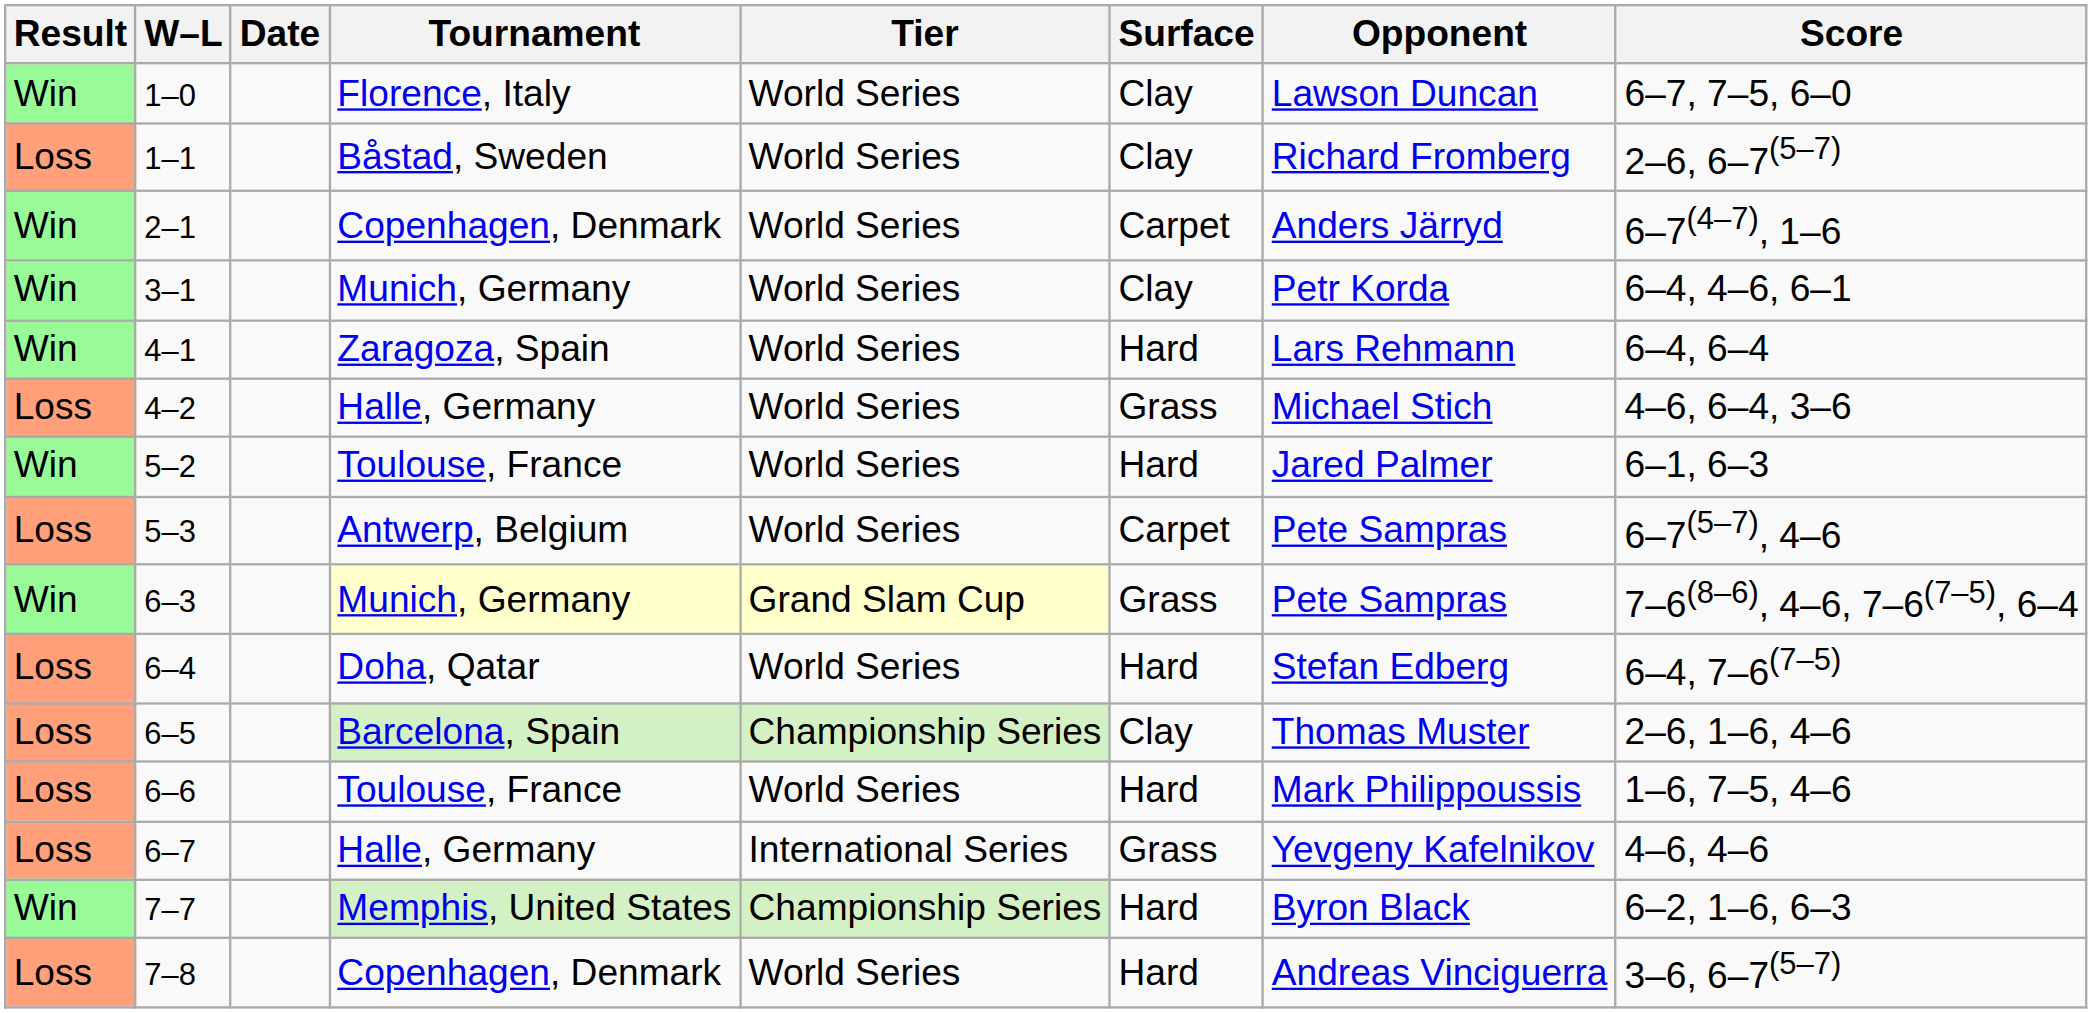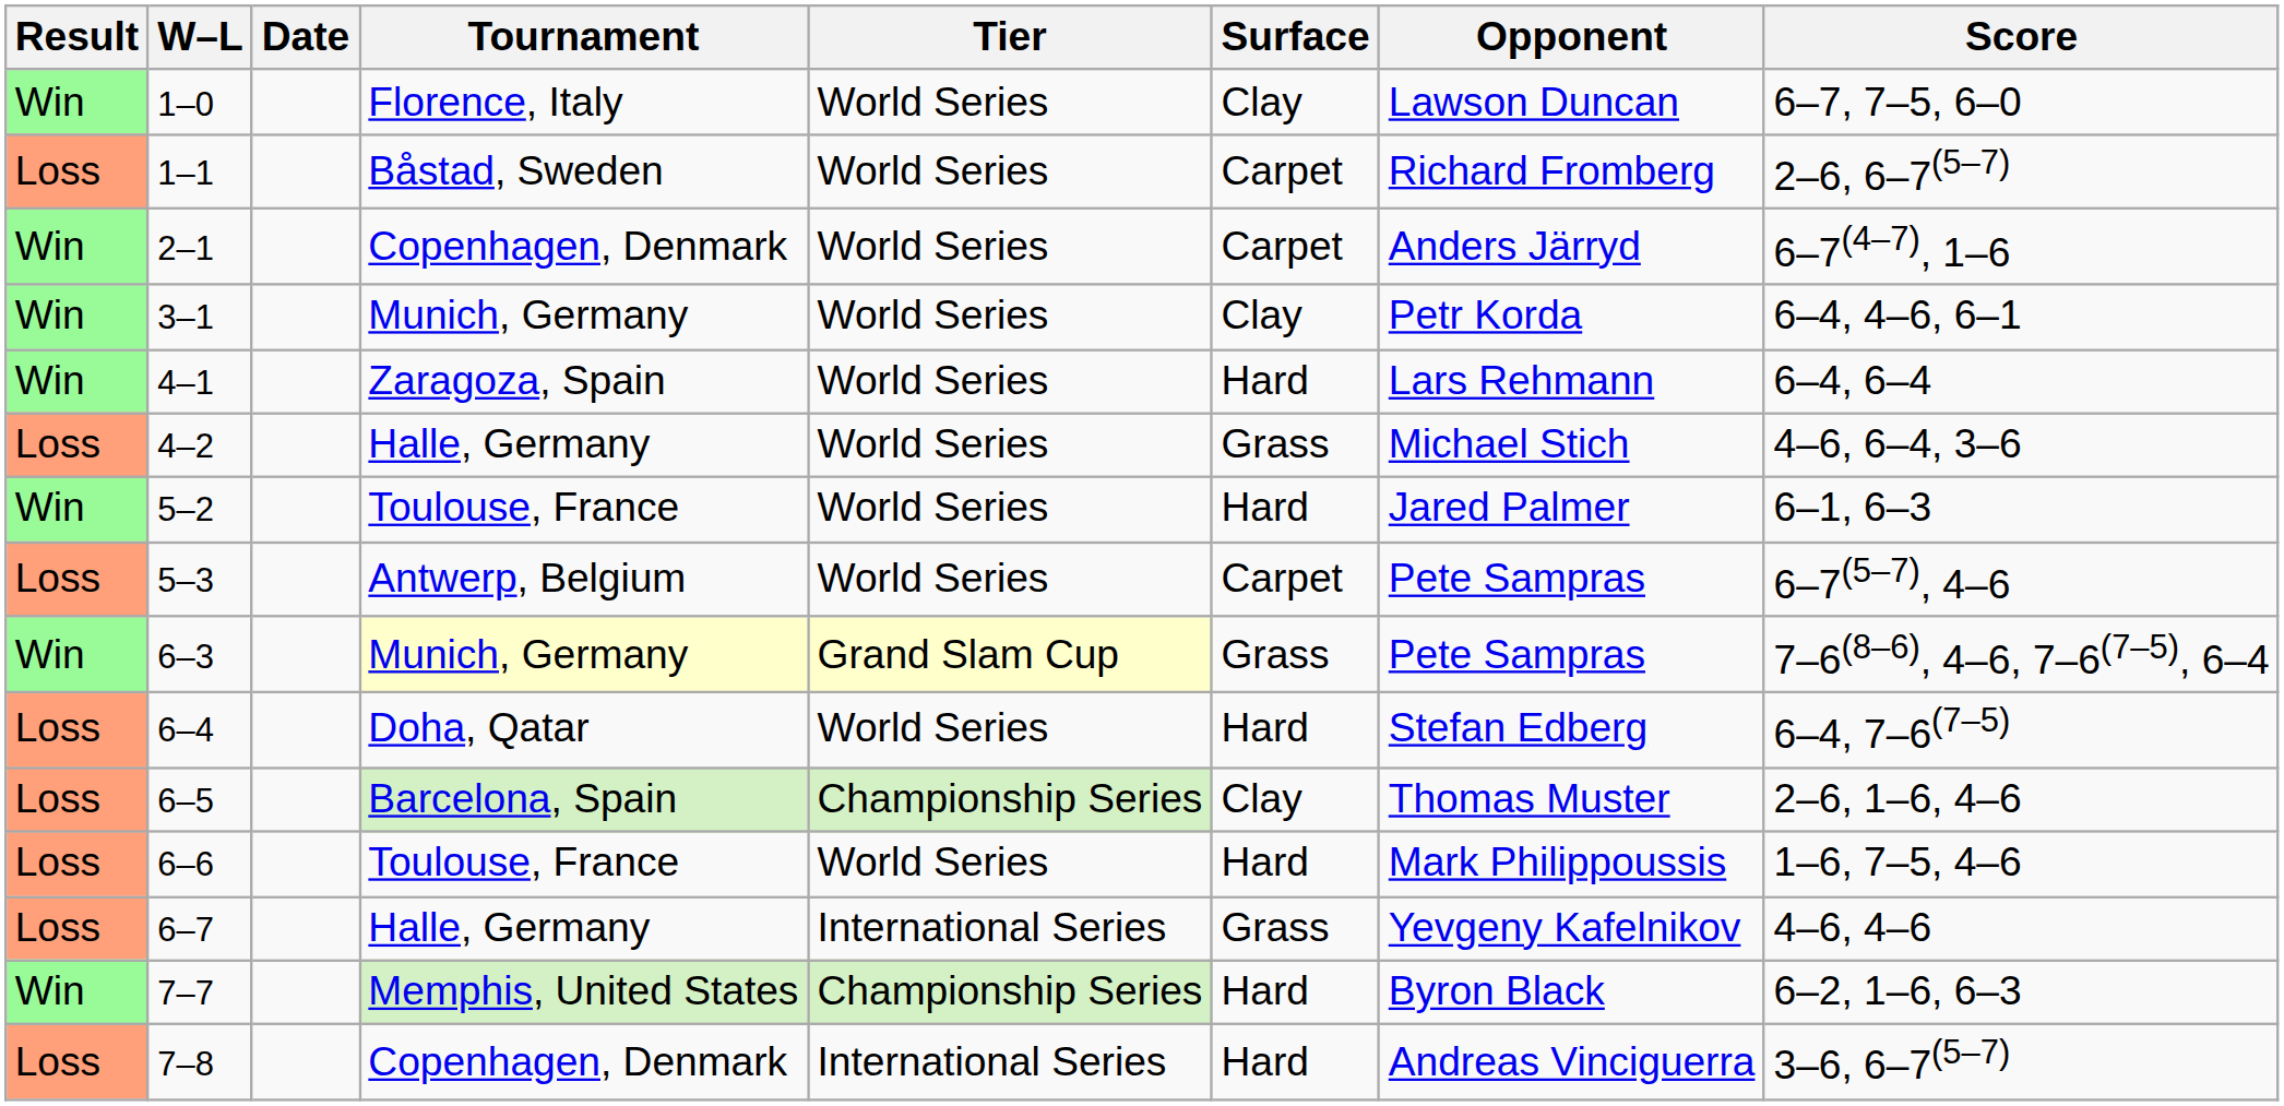1–1 | Surface: Clay -> Carpet
7–8 | Tier: World Series -> International Series
